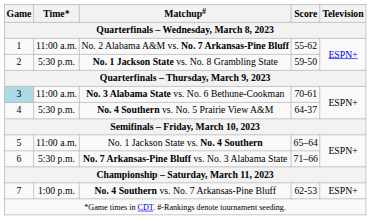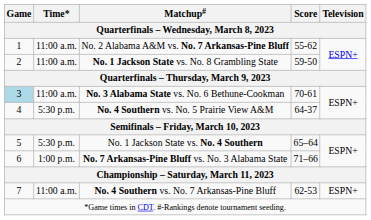No. 1 Jackson State vs. No. 8 Grambling State | Time*: 5:30 p.m. -> 11:00 a.m.
No. 1 Jackson State vs. No. 4 Southern | Time*: 11:00 a.m. -> 5:30 p.m.
No. 7 Arkansas-Pine Bluff vs. No. 3 Alabama State | Time*: 5:30 p.m. -> 1:00 p.m.
No. 4 Southern vs. No. 7 Arkansas-Pine Bluff | Time*: 1:00 p.m. -> 11:00 a.m.
